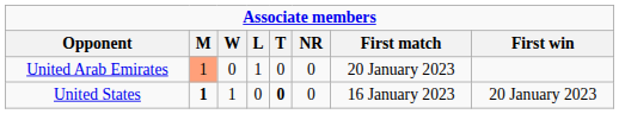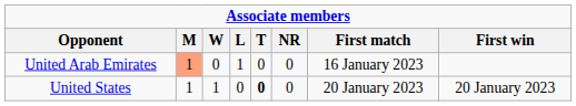United Arab Emirates | First match: 20 January 2023 -> 16 January 2023
United States | M: bold -> normal
United States | First match: 16 January 2023 -> 20 January 2023
